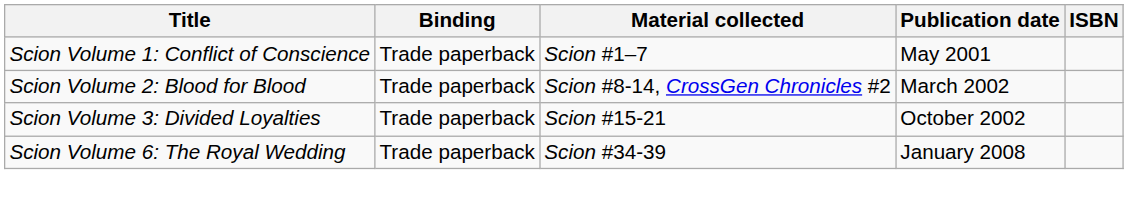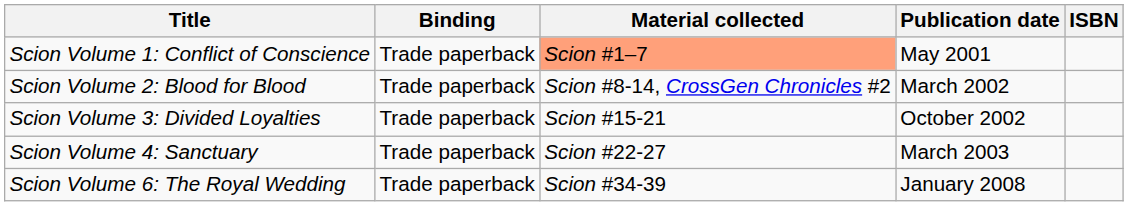Scion Volume 1: Conflict of Conscience | Material collected: no background -> lightsalmon background
+ row: Scion Volume 4: Sanctuary | Trade paperback | Scion #22-27 | March 2003
